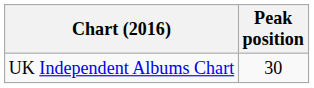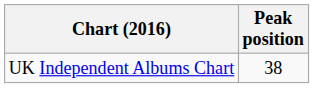UK Independent Albums Chart | Peak position: 30 -> 38
